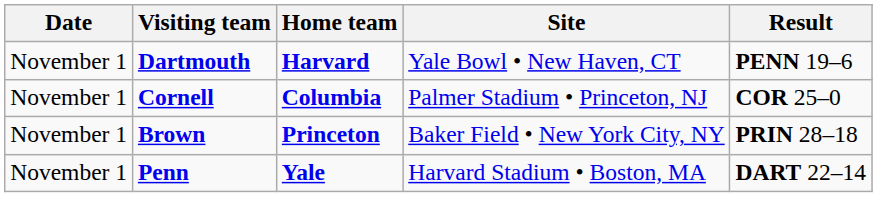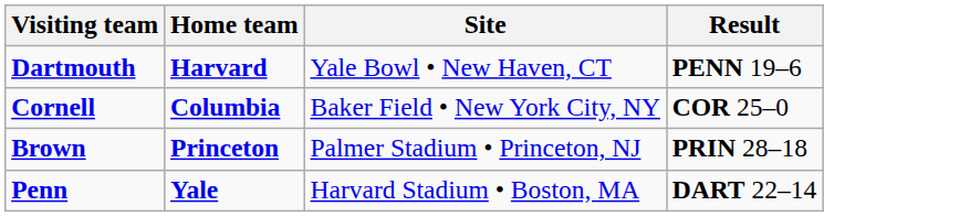- column: Date | November 1 | November 1 | November 1 | November 1
Cornell | Site: Palmer Stadium • Princeton, NJ -> Baker Field • New York City, NY
Brown | Site: Baker Field • New York City, NY -> Palmer Stadium • Princeton, NJ
